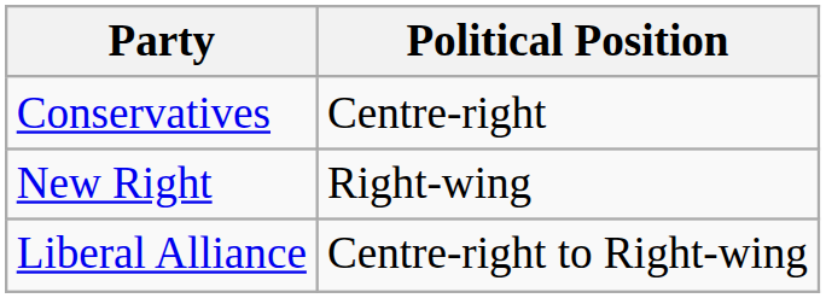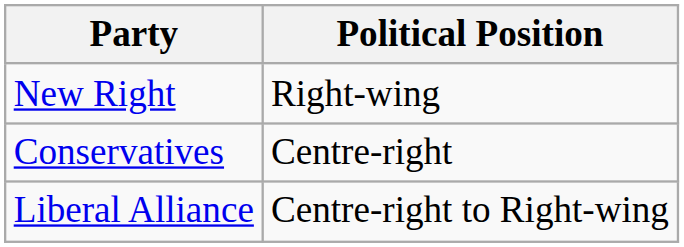rows swapped: Conservatives <-> New Right
